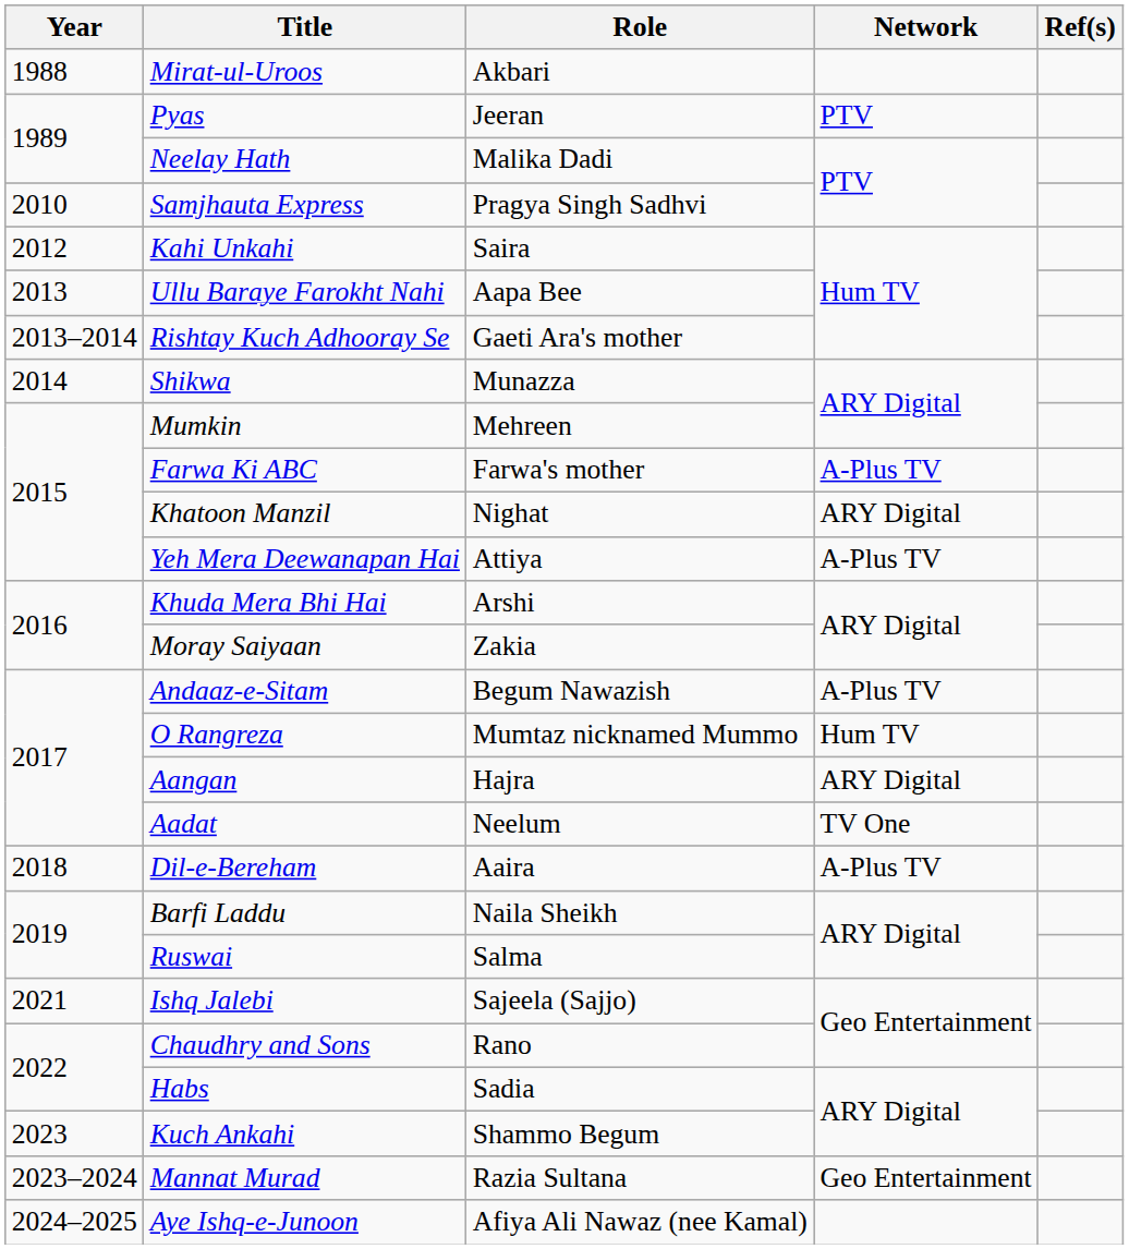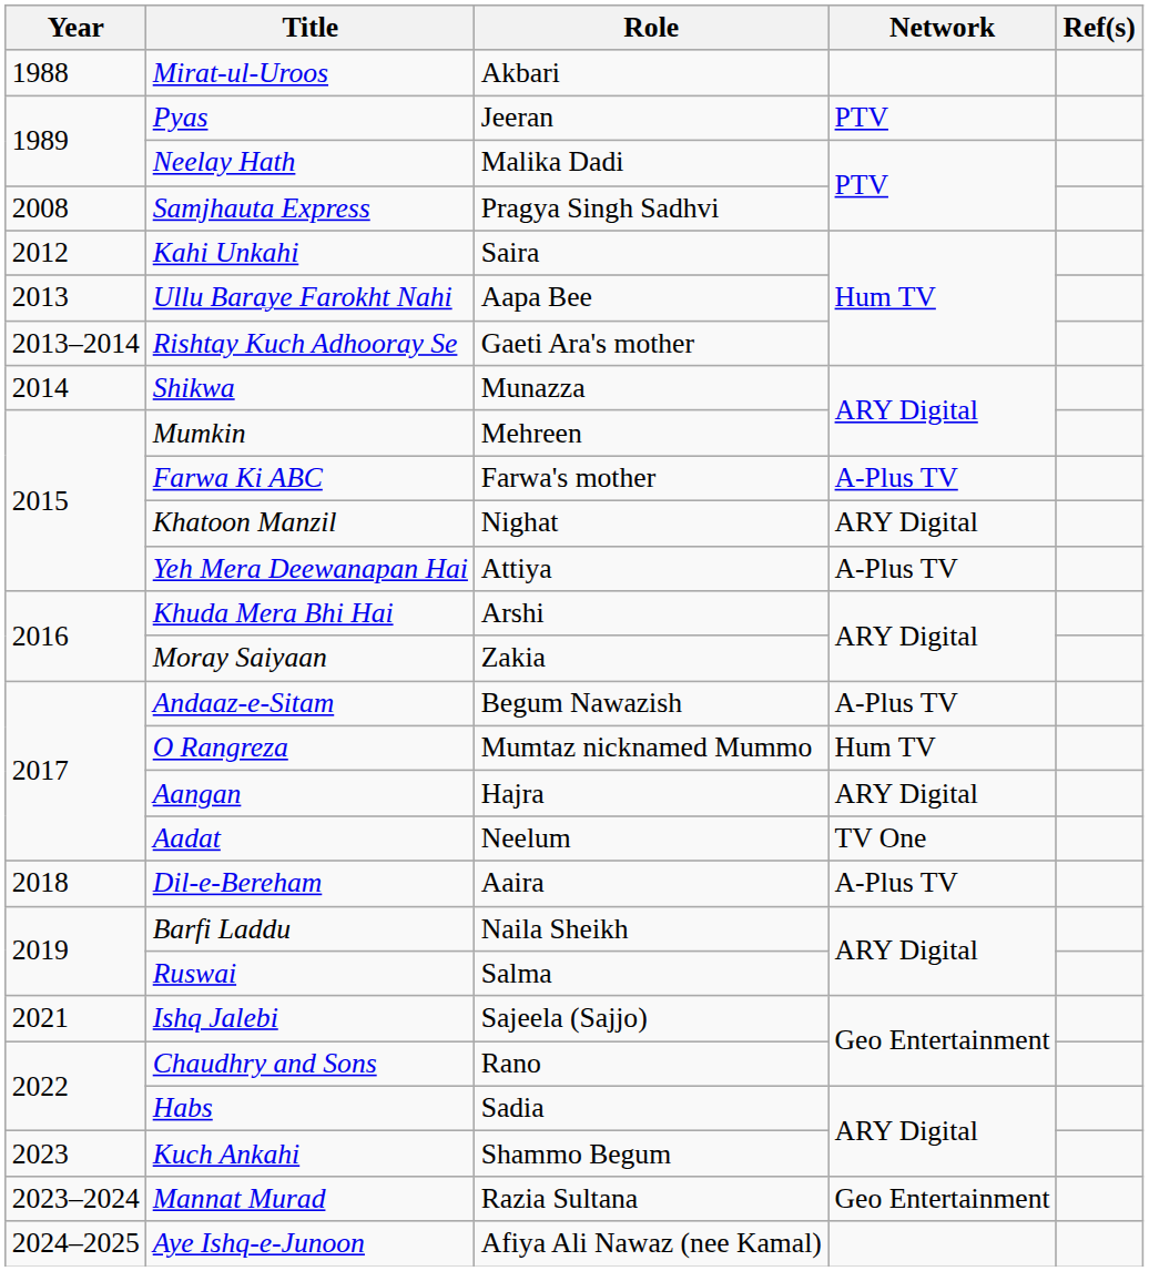Samjhauta Express | Year: 2010 -> 2008
